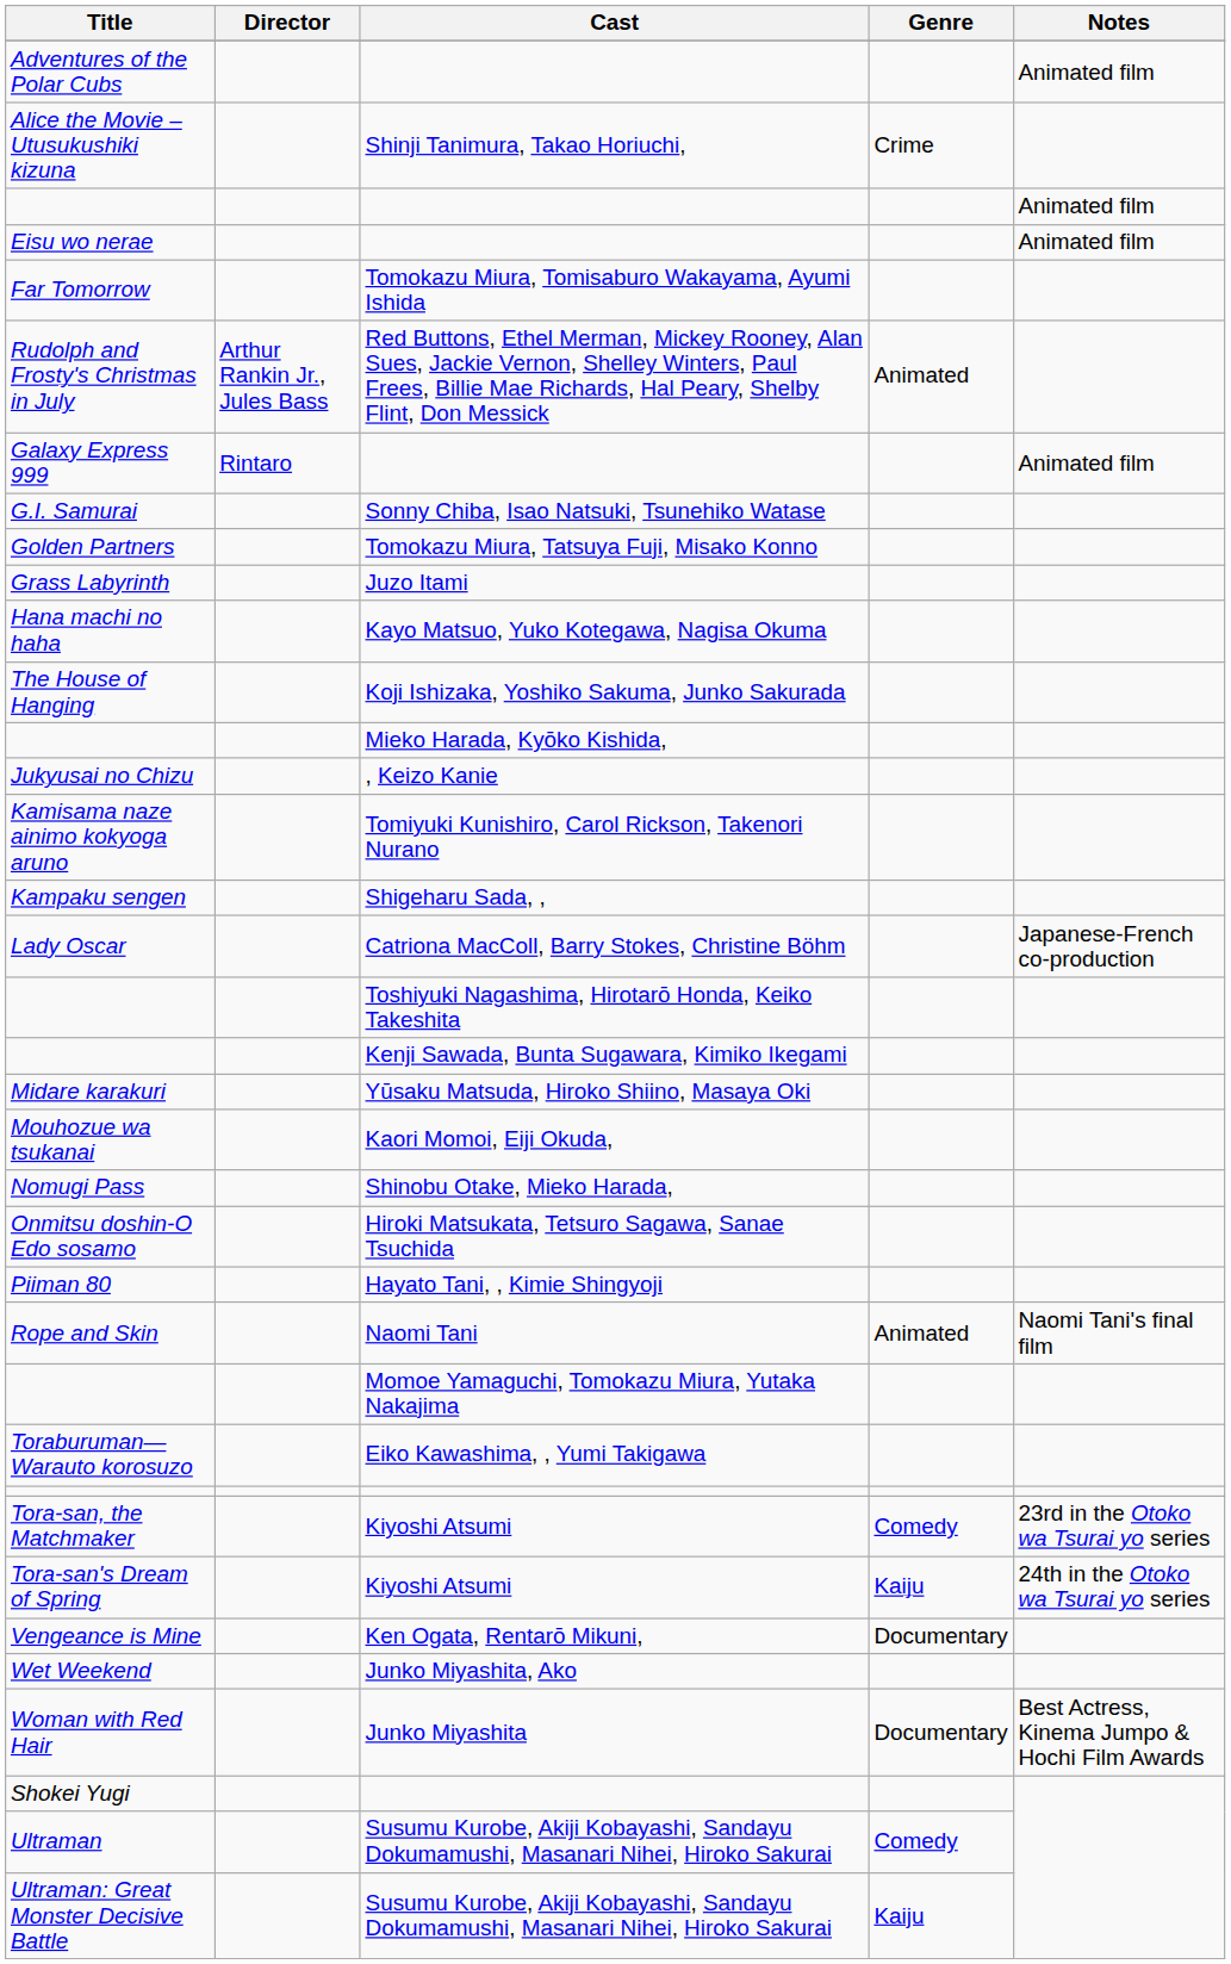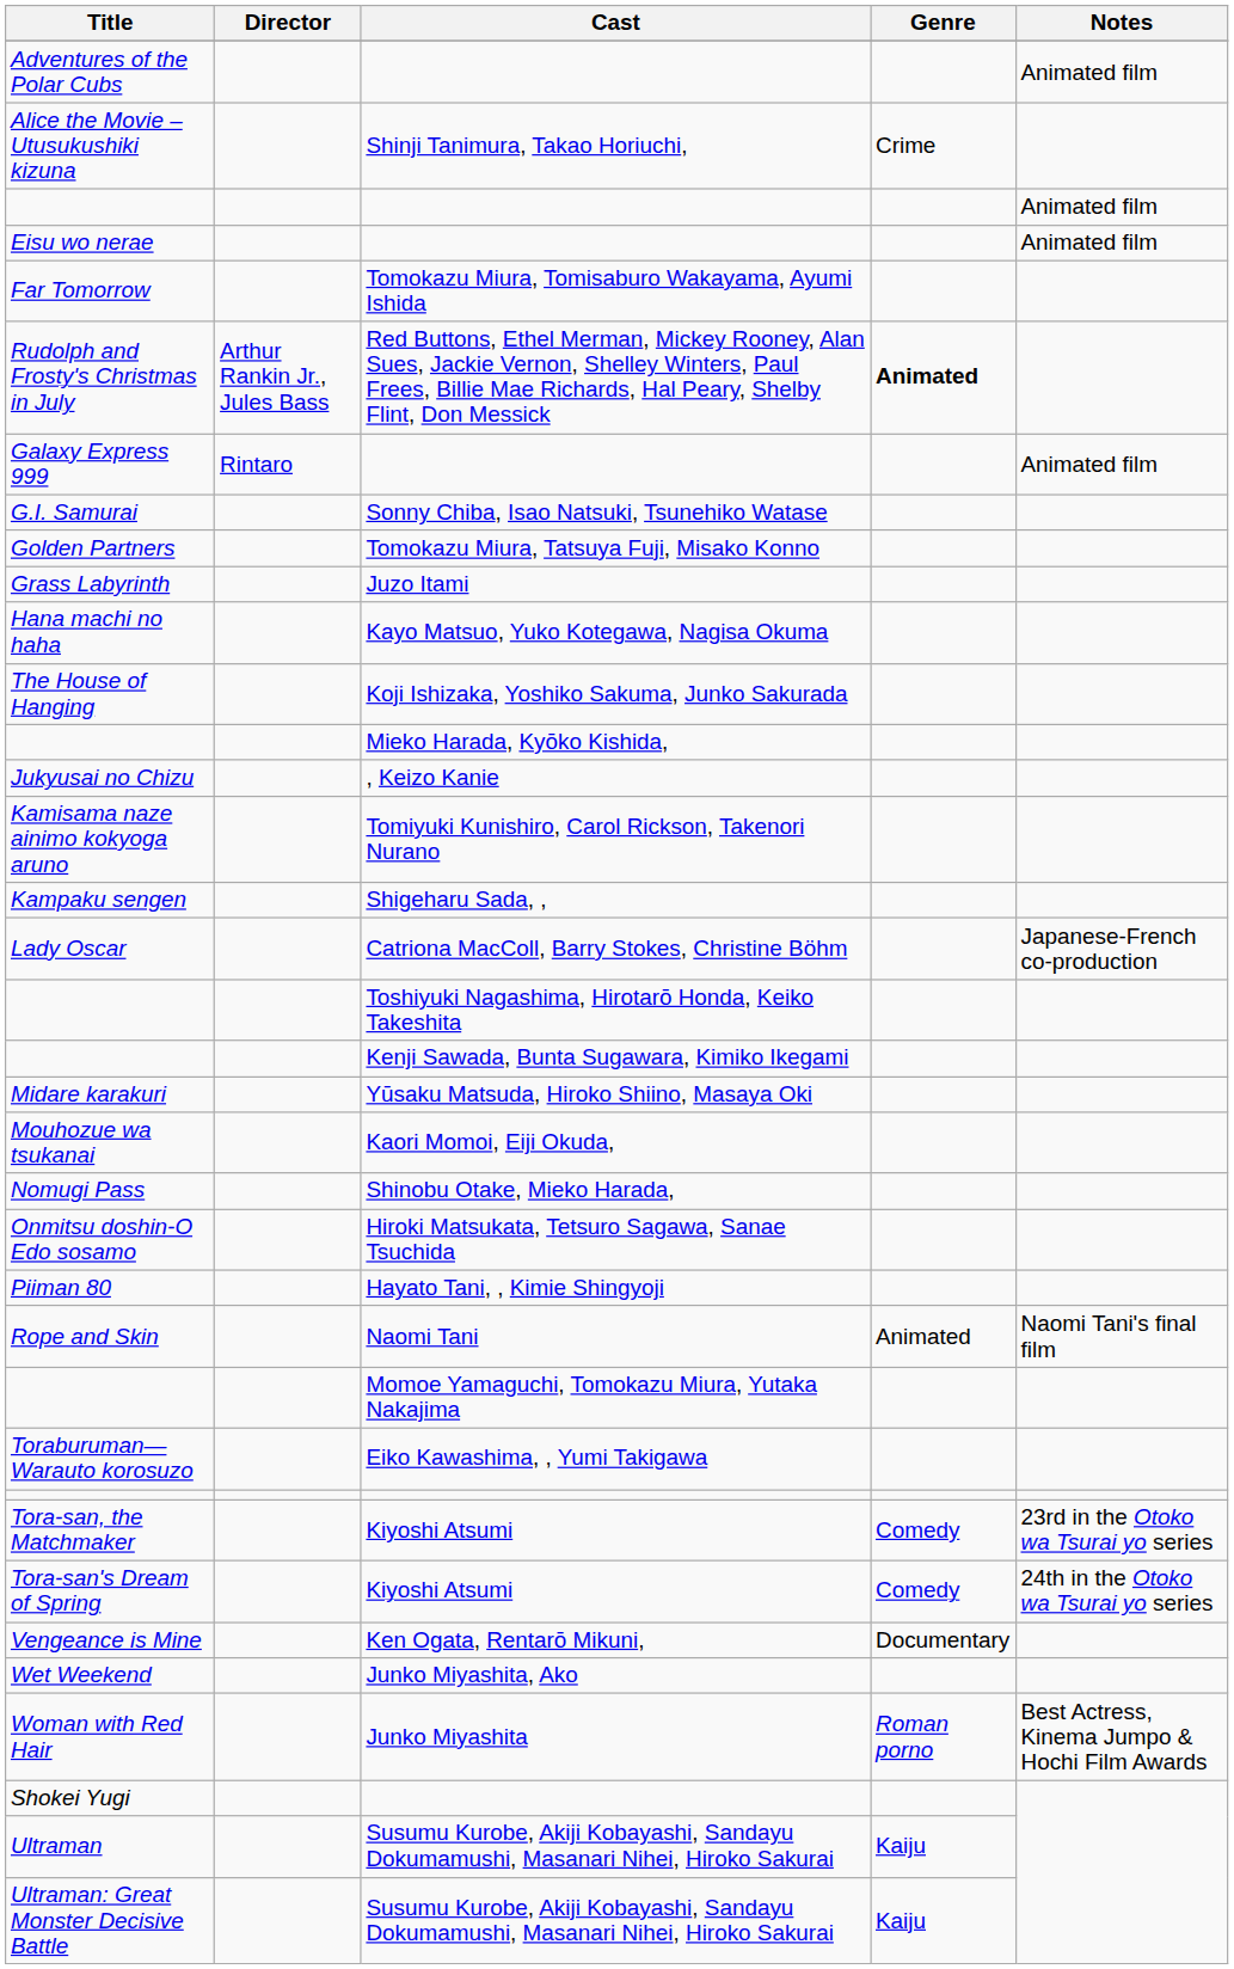Rudolph and Frosty's Christmas in July | Genre: normal -> bold
Tora-san's Dream of Spring | Genre: Kaiju -> Comedy
Woman with Red Hair | Genre: Documentary -> Roman porno
Ultraman | Genre: Comedy -> Kaiju
